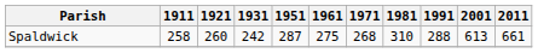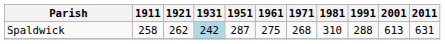Spaldwick | 1921: 260 -> 262
Spaldwick | 1931: no background -> lightblue background
Spaldwick | 2011: 661 -> 631
